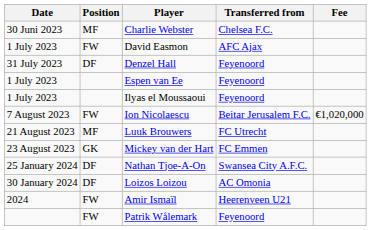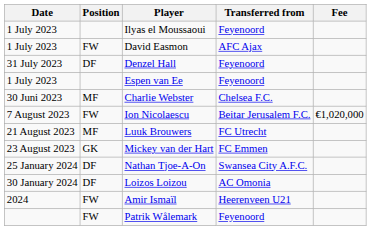rows swapped: Charlie Webster <-> Ilyas el Moussaoui
